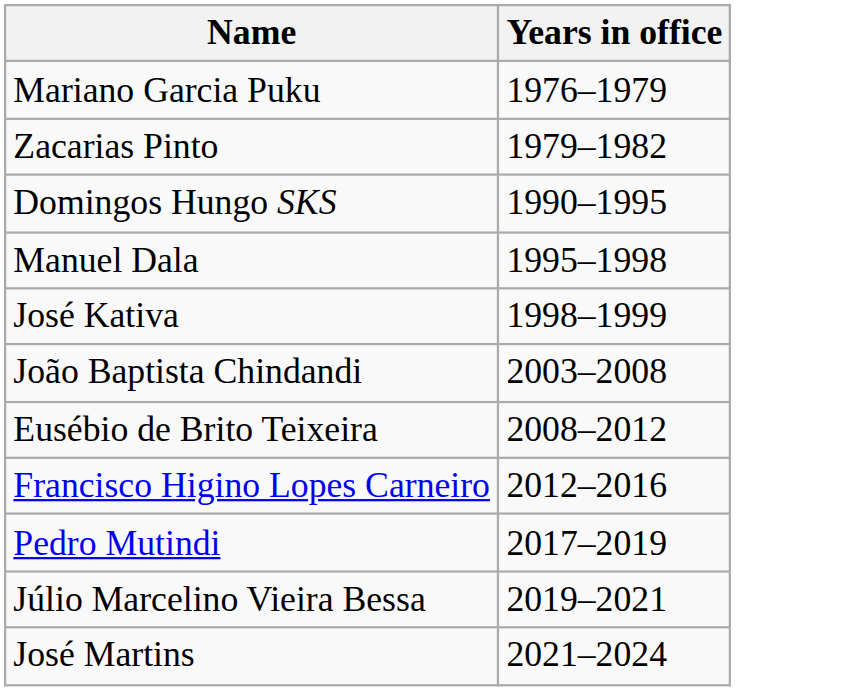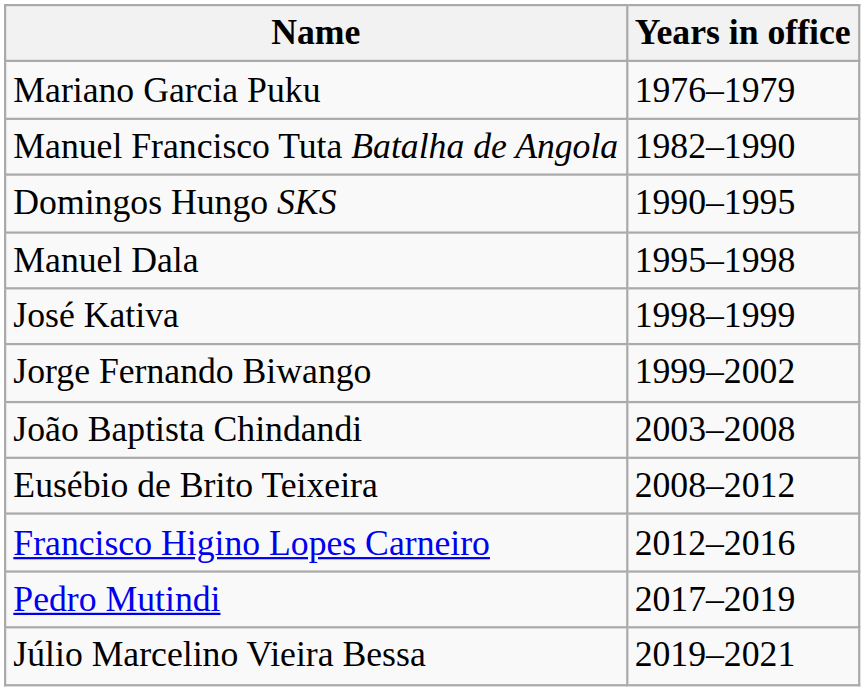- row: Zacarias Pinto | 1979–1982
+ row: Manuel Francisco Tuta Batalha de Angola | 1982–1990
+ row: Jorge Fernando Biwango | 1999–2002
- row: José Martins | 2021–2024
